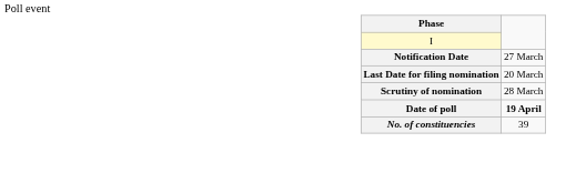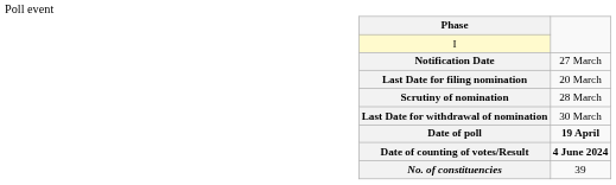+ row: Last Date for withdrawal of nomination | 30 March
+ row: Date of counting of votes/Result | 4 June 2024
